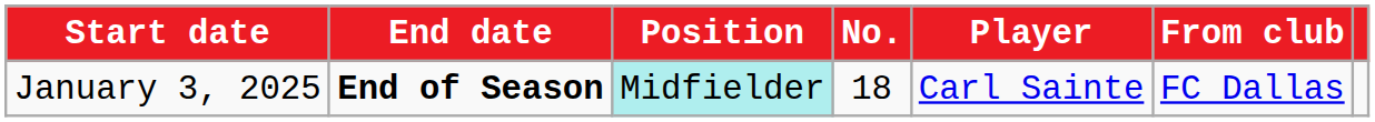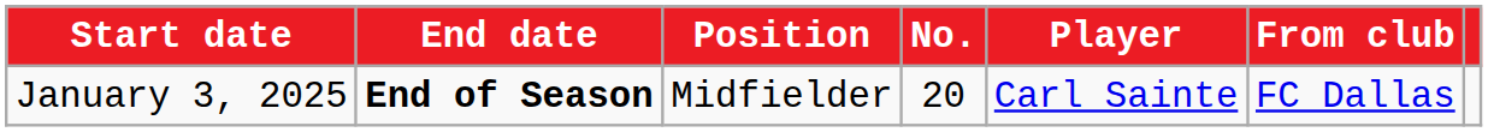January 3, 2025 | Position: paleturquoise background -> no background
January 3, 2025 | No.: 18 -> 20
